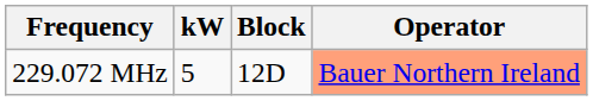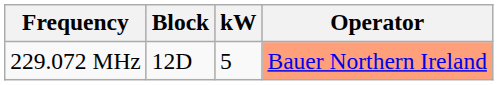columns swapped: Block <-> kW
